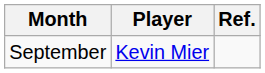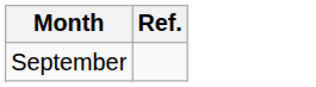- column: Player | Kevin Mier
